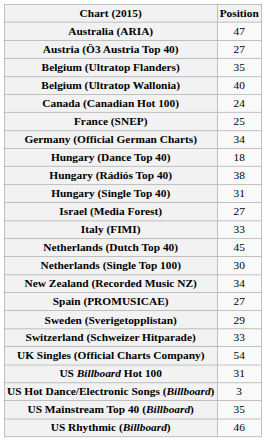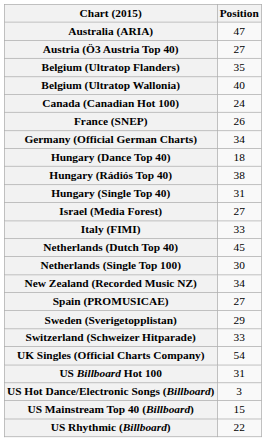France (SNEP) | Position: 25 -> 26
US Mainstream Top 40 (Billboard) | Position: 35 -> 15
US Rhythmic (Billboard) | Position: 46 -> 22
